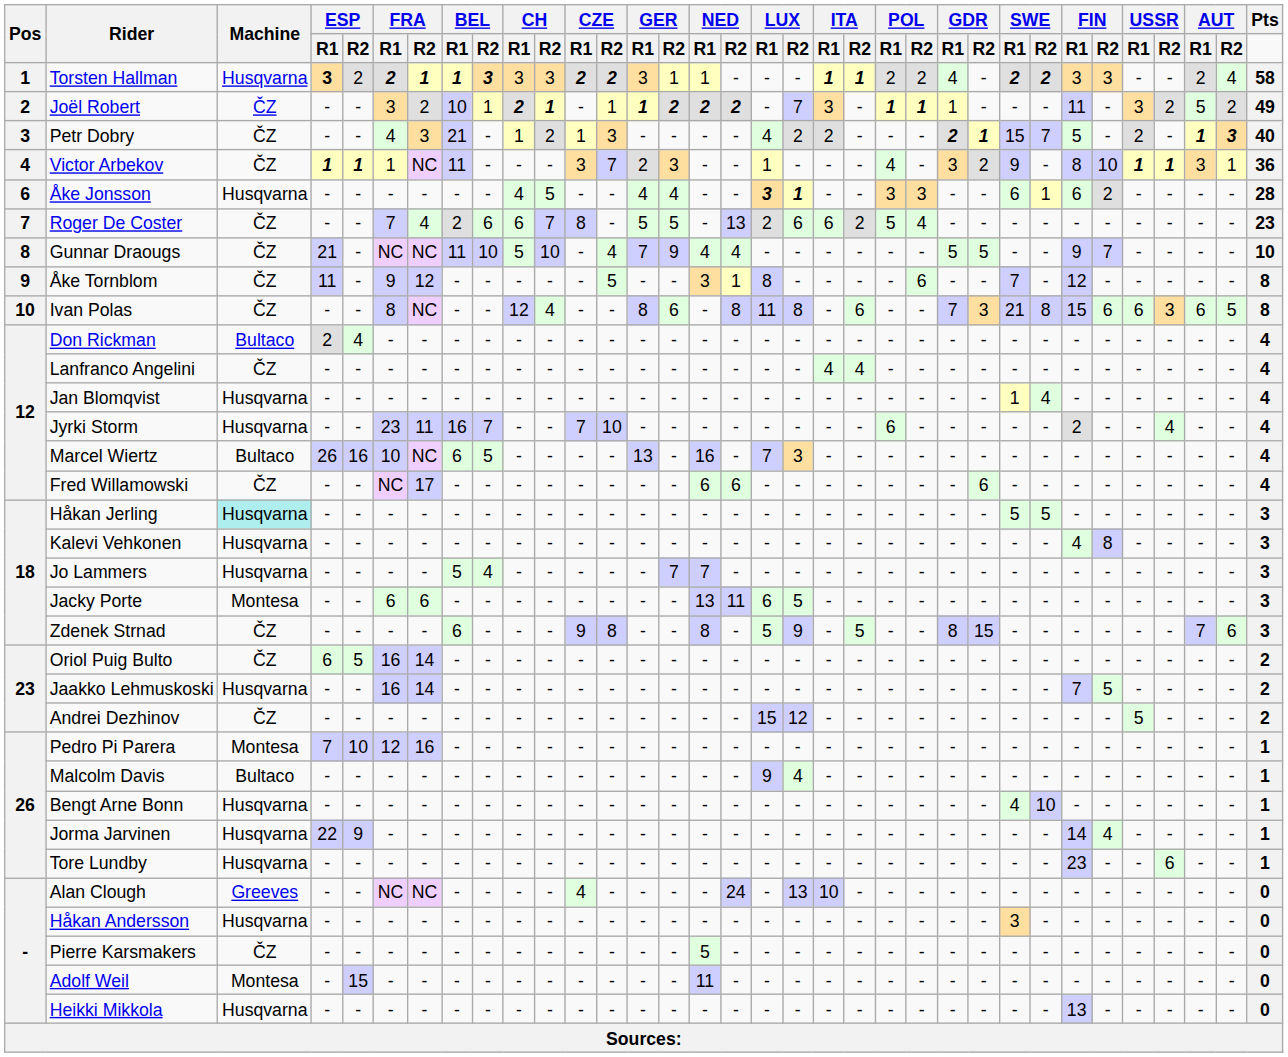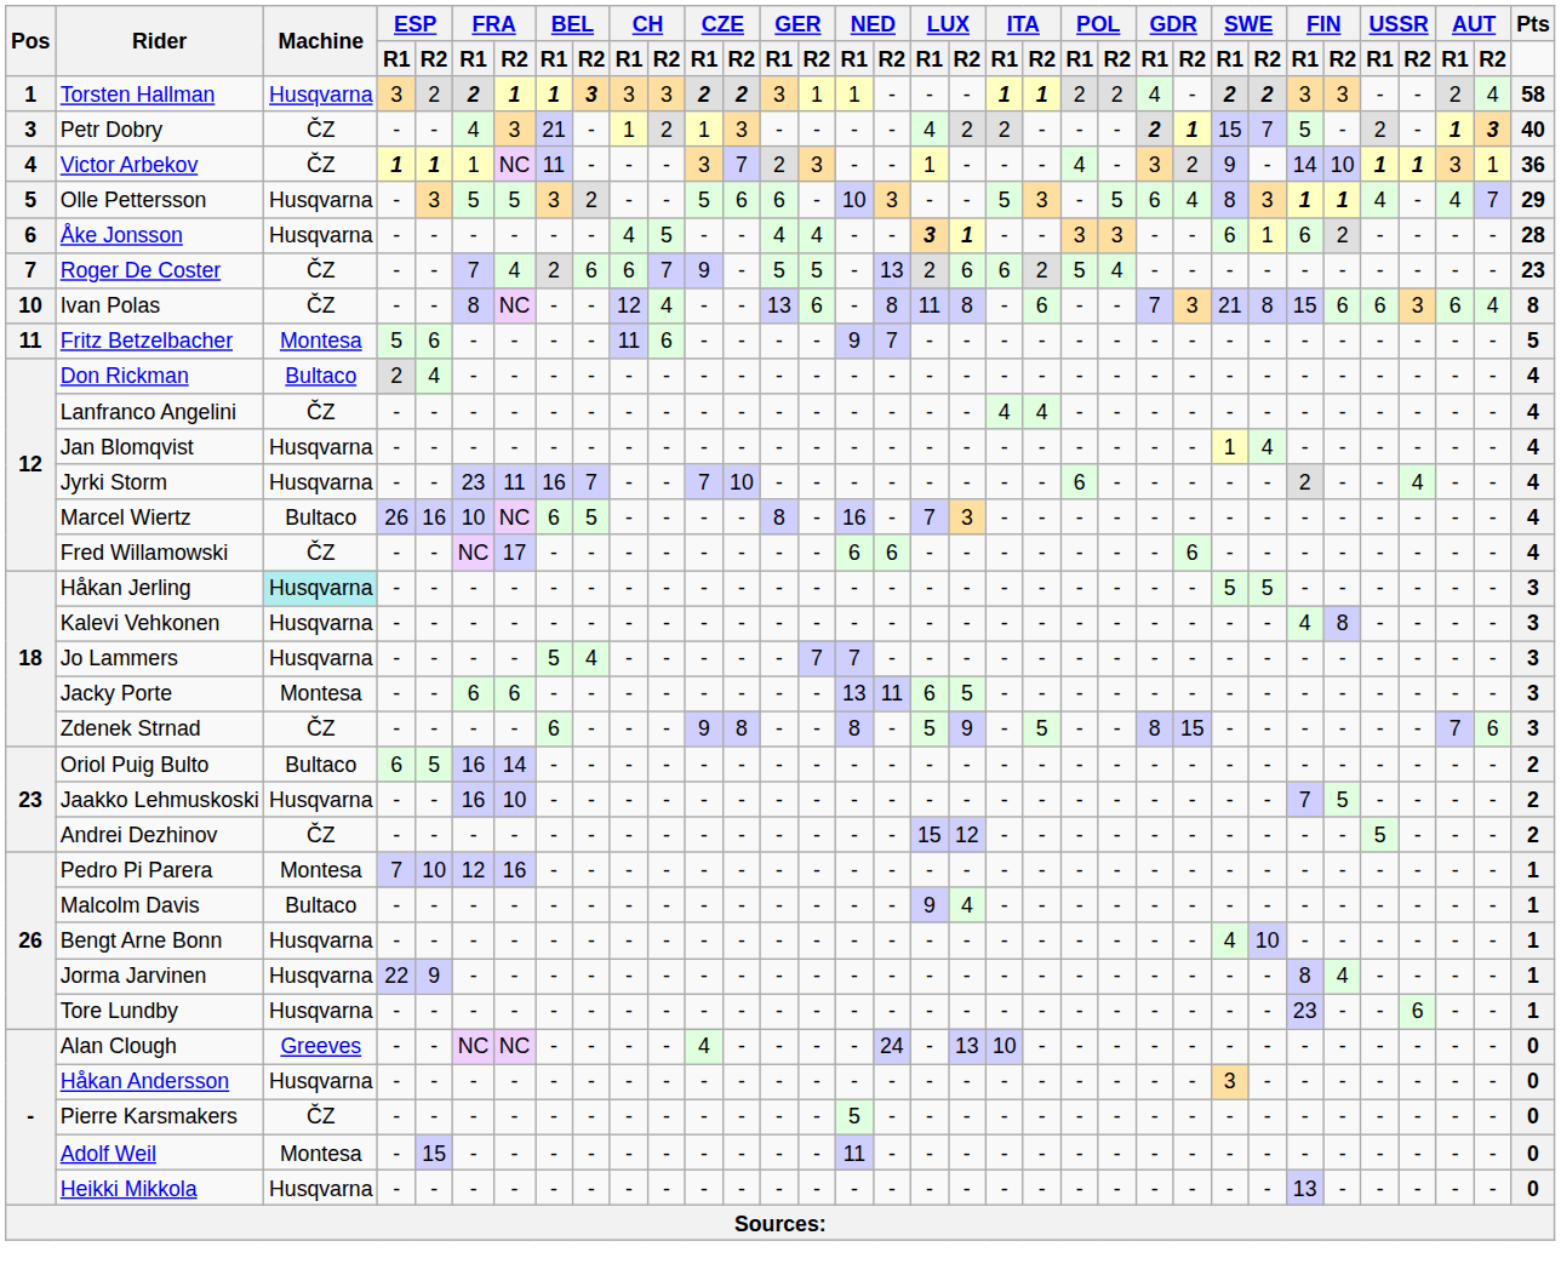Torsten Hallman | ESP / R1: bold -> normal
- row: 2 | Joël Robert | ČZ | - | - | 3 | 2 | 10 | 1 | 2 | 1 | - | 1 | 1 | 2 | 2 | 2 | - | 7 | 3 | - | 1 | 1 | 1 | - | - | - | 11 | - | 3 | 2 | 5 | 2 | 49
Victor Arbekov | FIN / R1: 8 -> 14
+ row: 5 | Olle Pettersson | Husqvarna | - | 3 | 5 | 5 | 3 | 2 | - | - | 5 | 6 | 6 | - | 10 | 3 | - | - | 5 | 3 | - | 5 | 6 | 4 | 8 | 3 | 1 | 1 | 4 | - | 4 | 7 | 29
Roger De Coster | CZE / R1: 8 -> 9
- row: 8 | Gunnar Draougs | ČZ | 21 | - | NC | NC | 11 | 10 | 5 | 10 | - | 4 | 7 | 9 | 4 | 4 | - | - | - | - | - | - | 5 | 5 | - | - | 9 | 7 | - | - | - | - | 10
- row: 9 | Åke Tornblom | ČZ | 11 | - | 9 | 12 | - | - | - | - | - | 5 | - | - | 3 | 1 | 8 | - | - | - | - | 6 | - | - | 7 | - | 12 | - | - | - | - | - | 8
Ivan Polas | GER / R1: 8 -> 13
Ivan Polas | AUT / R2: 5 -> 4
+ row: 11 | Fritz Betzelbacher | Montesa | 5 | 6 | - | - | - | - | 11 | 6 | - | - | - | - | 9 | 7 | - | - | - | - | - | - | - | - | - | - | - | - | - | - | - | - | 5
Marcel Wiertz | GER / R1: 13 -> 8
Oriol Puig Bulto | Machine: ČZ -> Bultaco
Jaakko Lehmuskoski | FRA / R2: 14 -> 10
Jorma Jarvinen | FIN / R1: 14 -> 8
